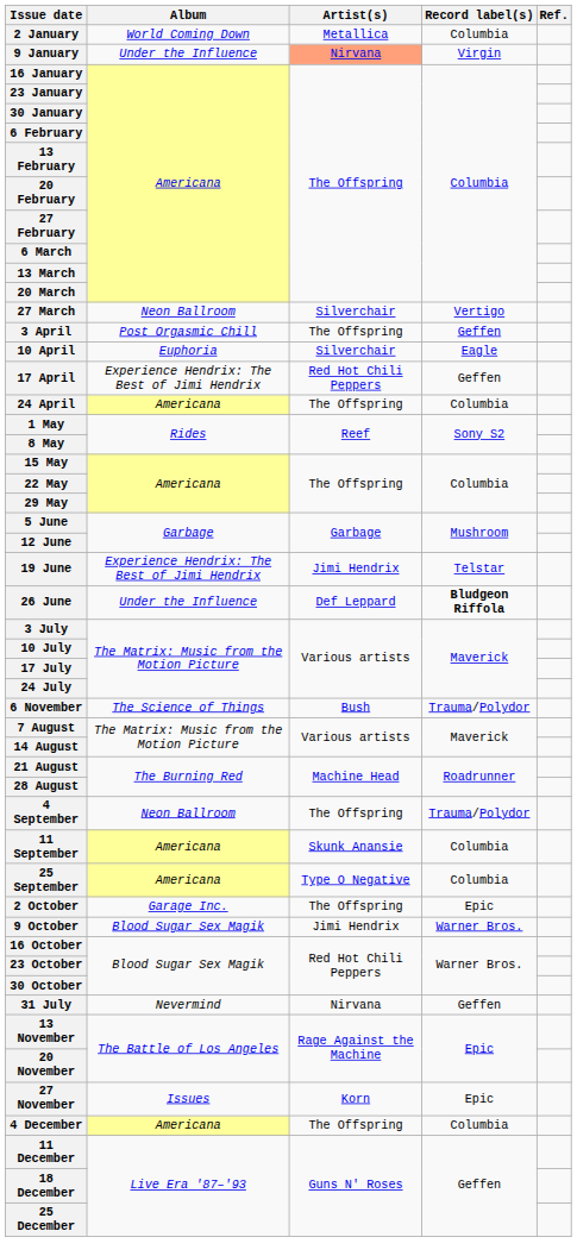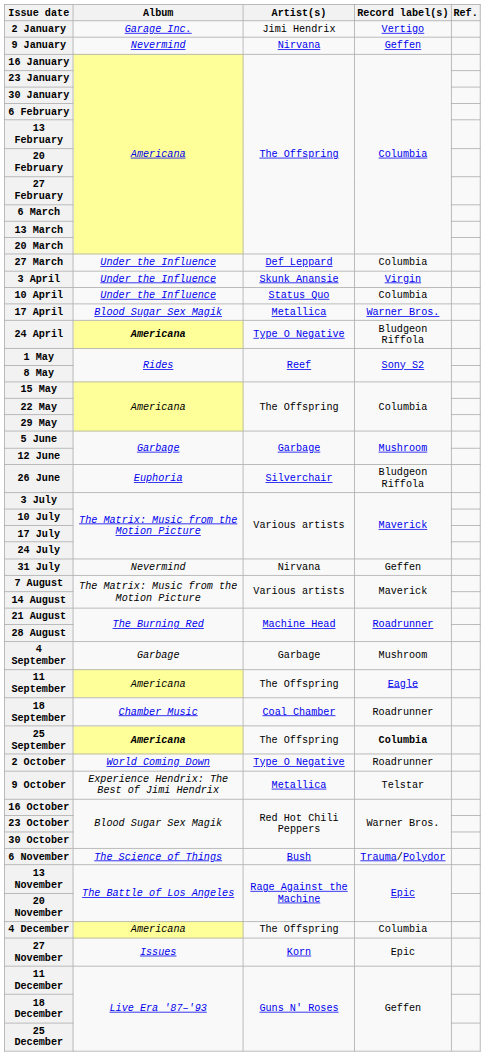2 January | Album: World Coming Down -> Garage Inc.
2 January | Artist(s): Metallica -> Jimi Hendrix
2 January | Record label(s): Columbia -> Vertigo
9 January | Album: Under the Influence -> Nevermind
9 January | Artist(s): lightsalmon background -> no background
9 January | Record label(s): Virgin -> Geffen
27 March | Album: Neon Ballroom -> Under the Influence
27 March | Artist(s): Silverchair -> Def Leppard
27 March | Record label(s): Vertigo -> Columbia
3 April | Album: Post Orgasmic Chill -> Under the Influence
3 April | Artist(s): The Offspring -> Skunk Anansie
3 April | Record label(s): Geffen -> Virgin
10 April | Album: Euphoria -> Under the Influence
10 April | Artist(s): Silverchair -> Status Quo
10 April | Record label(s): Eagle -> Columbia
17 April | Album: Experience Hendrix: The Best of Jimi Hendrix -> Blood Sugar Sex Magik
17 April | Artist(s): Red Hot Chili Peppers -> Metallica
17 April | Record label(s): Geffen -> Warner Bros.
24 April | Album: normal -> bold
24 April | Artist(s): The Offspring -> Type O Negative
24 April | Record label(s): Columbia -> Bludgeon Riffola
- row: 19 June | Experience Hendrix: The Best of Jimi Hendrix | Jimi Hendrix | Telstar
26 June | Album: Under the Influence -> Euphoria
26 June | Artist(s): Def Leppard -> Silverchair
26 June | Record label(s): bold -> normal
rows swapped: 31 July <-> 6 November
4 September | Album: Neon Ballroom -> Garbage
4 September | Artist(s): The Offspring -> Garbage
4 September | Record label(s): Trauma/Polydor -> Mushroom
11 September | Artist(s): Skunk Anansie -> The Offspring
11 September | Record label(s): Columbia -> Eagle
+ row: 18 September | Chamber Music | Coal Chamber | Roadrunner
25 September | Album: normal -> bold
25 September | Artist(s): Type O Negative -> The Offspring
25 September | Record label(s): normal -> bold
2 October | Album: Garage Inc. -> World Coming Down
2 October | Artist(s): The Offspring -> Type O Negative
2 October | Record label(s): Epic -> Roadrunner
9 October | Album: Blood Sugar Sex Magik -> Experience Hendrix: The Best of Jimi Hendrix
9 October | Artist(s): Jimi Hendrix -> Metallica
9 October | Record label(s): Warner Bros. -> Telstar
rows swapped: 27 November <-> 4 December
